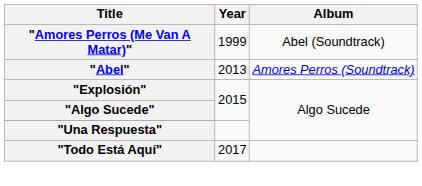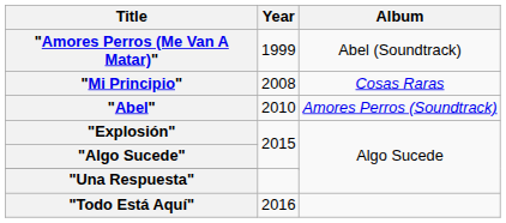+ row: "Mi Principio" | 2008 | Cosas Raras
"Abel" | Year: 2013 -> 2010
"Todo Está Aquí" | Year: 2017 -> 2016
